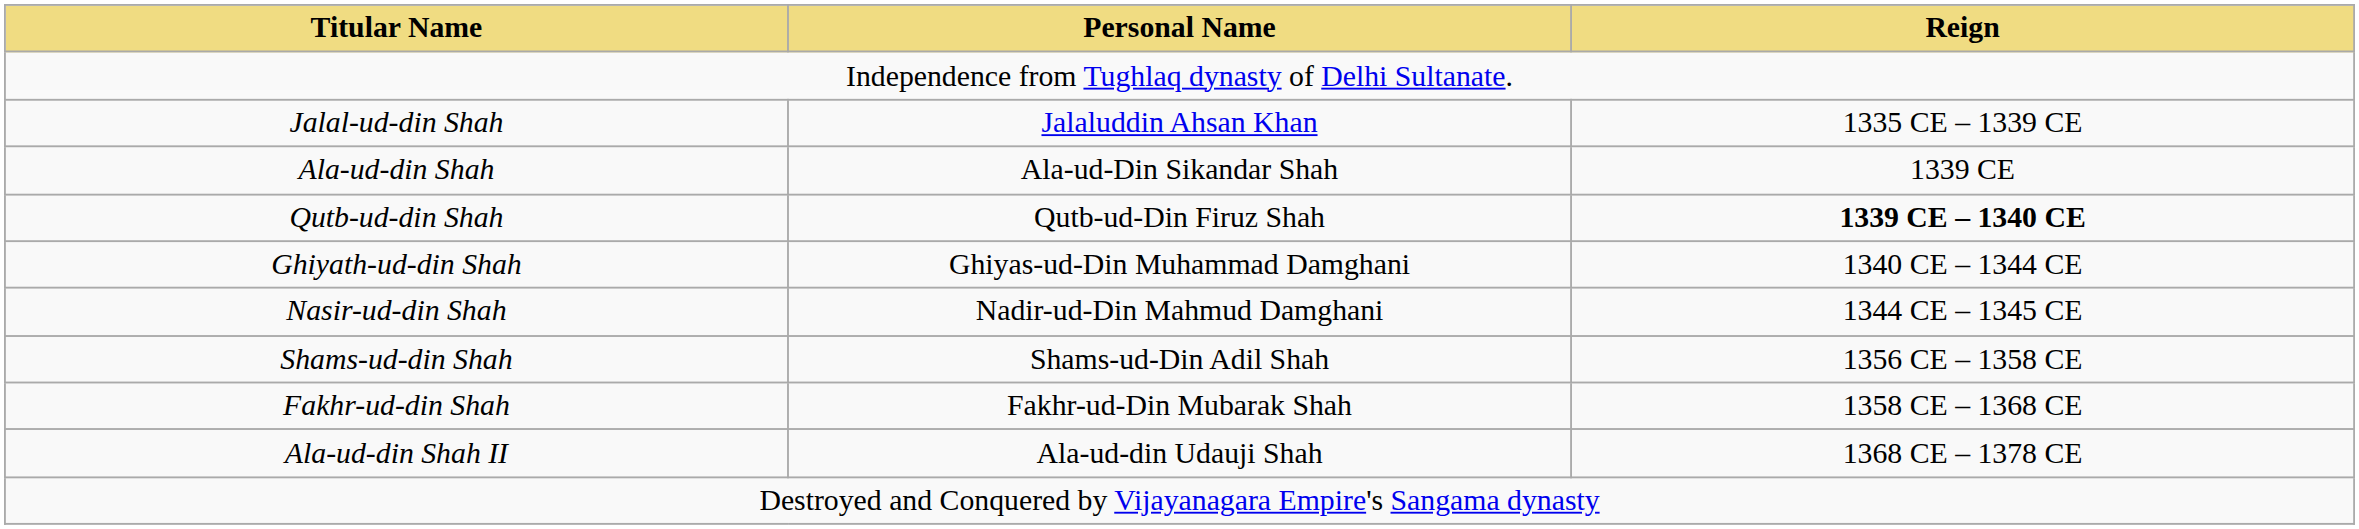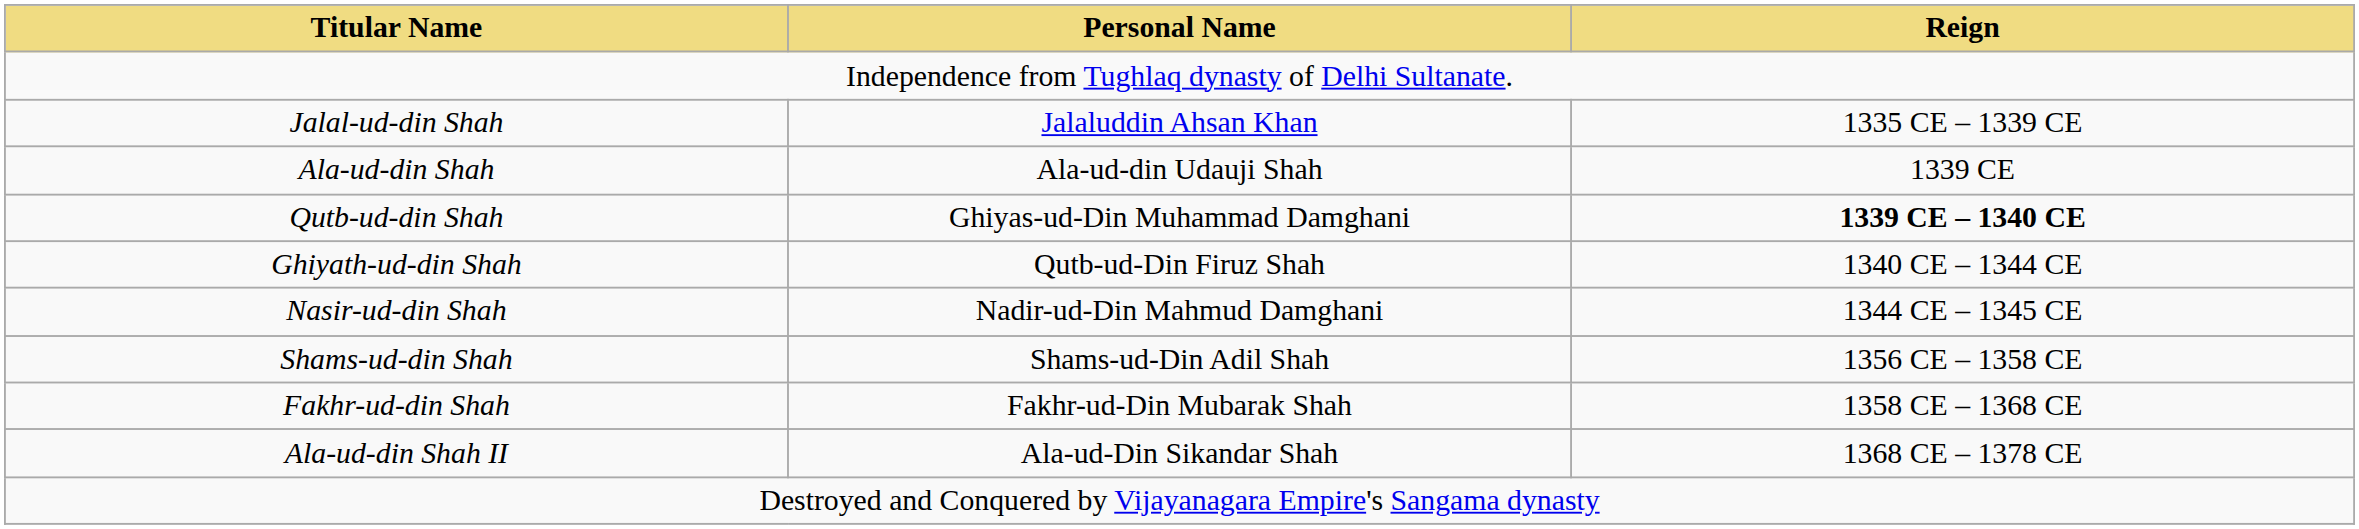Ala-ud-din Shah | Personal Name: Ala-ud-Din Sikandar Shah -> Ala-ud-din Udauji Shah
Qutb-ud-din Shah | Personal Name: Qutb-ud-Din Firuz Shah -> Ghiyas-ud-Din Muhammad Damghani
Ghiyath-ud-din Shah | Personal Name: Ghiyas-ud-Din Muhammad Damghani -> Qutb-ud-Din Firuz Shah
Ala-ud-din Shah II | Personal Name: Ala-ud-din Udauji Shah -> Ala-ud-Din Sikandar Shah
